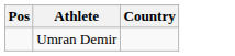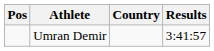+ column: Results | 3:41:57
